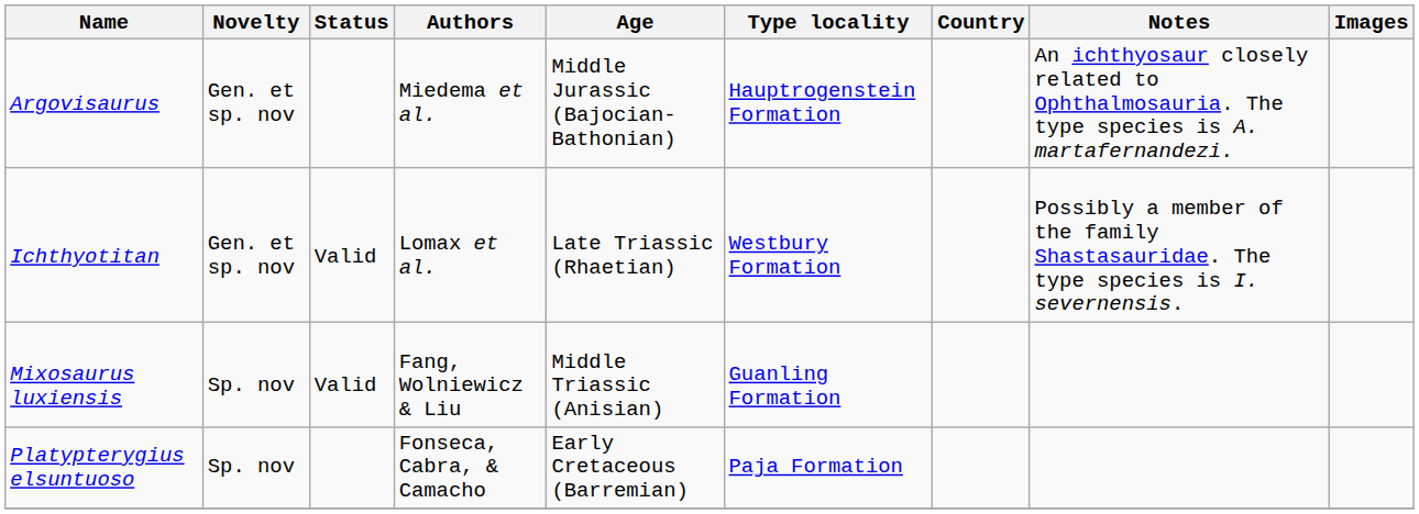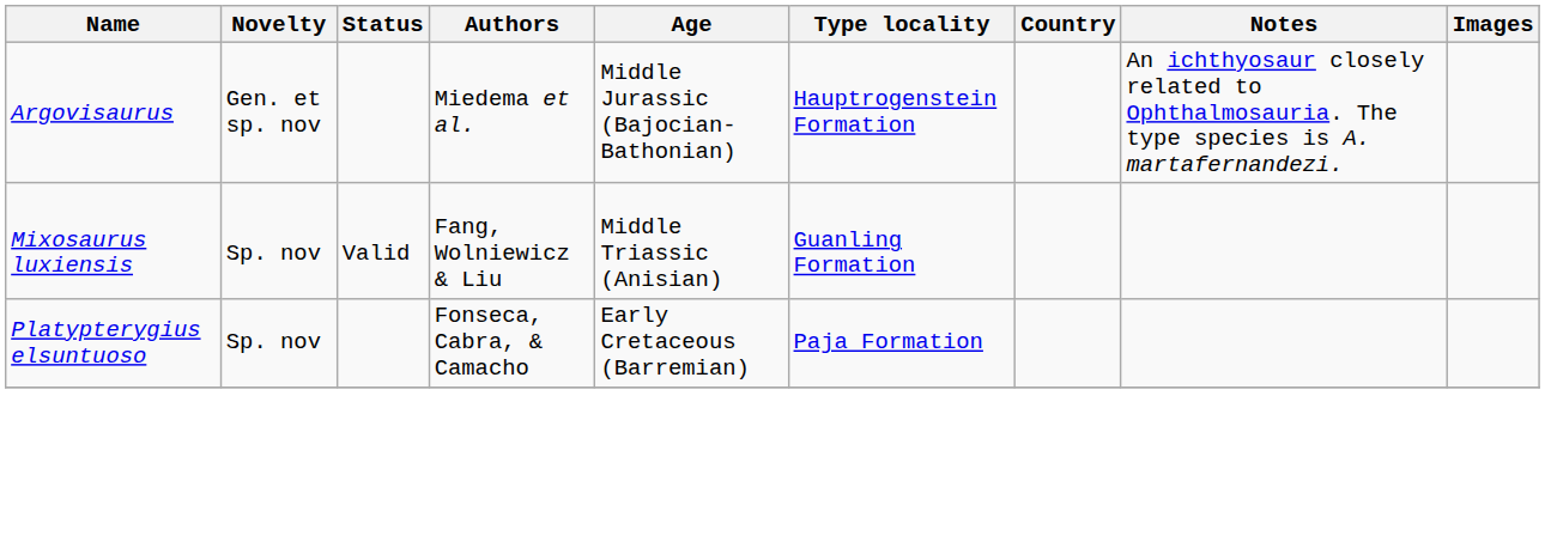- row: Ichthyotitan | Gen. et sp. nov | Valid | Lomax et al. | Late Triassic (Rhaetian) | Westbury Formation | Possibly a member of the family Shastasauridae. The type species is I. severnensis.
